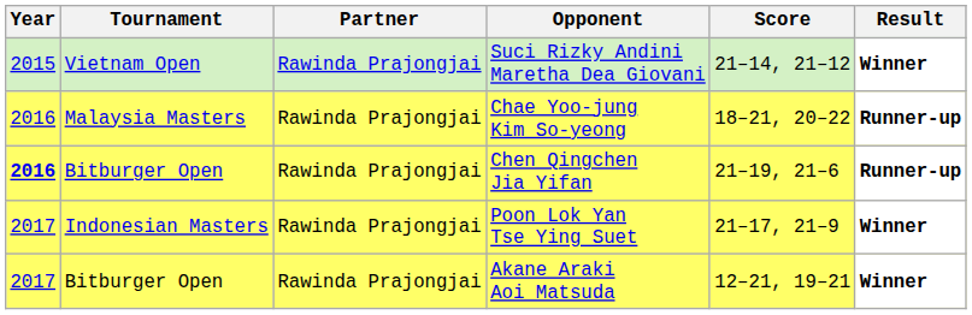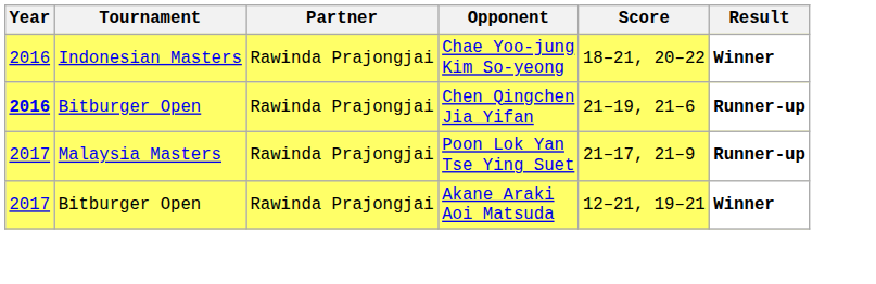- row: 2015 | Vietnam Open | Rawinda Prajongjai | Suci Rizky Andini Maretha Dea Giovani | 21–14, 21–12 | Winner
Chae Yoo-jung Kim So-yeong | Tournament: Malaysia Masters -> Indonesian Masters
Chae Yoo-jung Kim So-yeong | Result: Runner-up -> Winner
Poon Lok Yan Tse Ying Suet | Tournament: Indonesian Masters -> Malaysia Masters
Poon Lok Yan Tse Ying Suet | Result: Winner -> Runner-up
